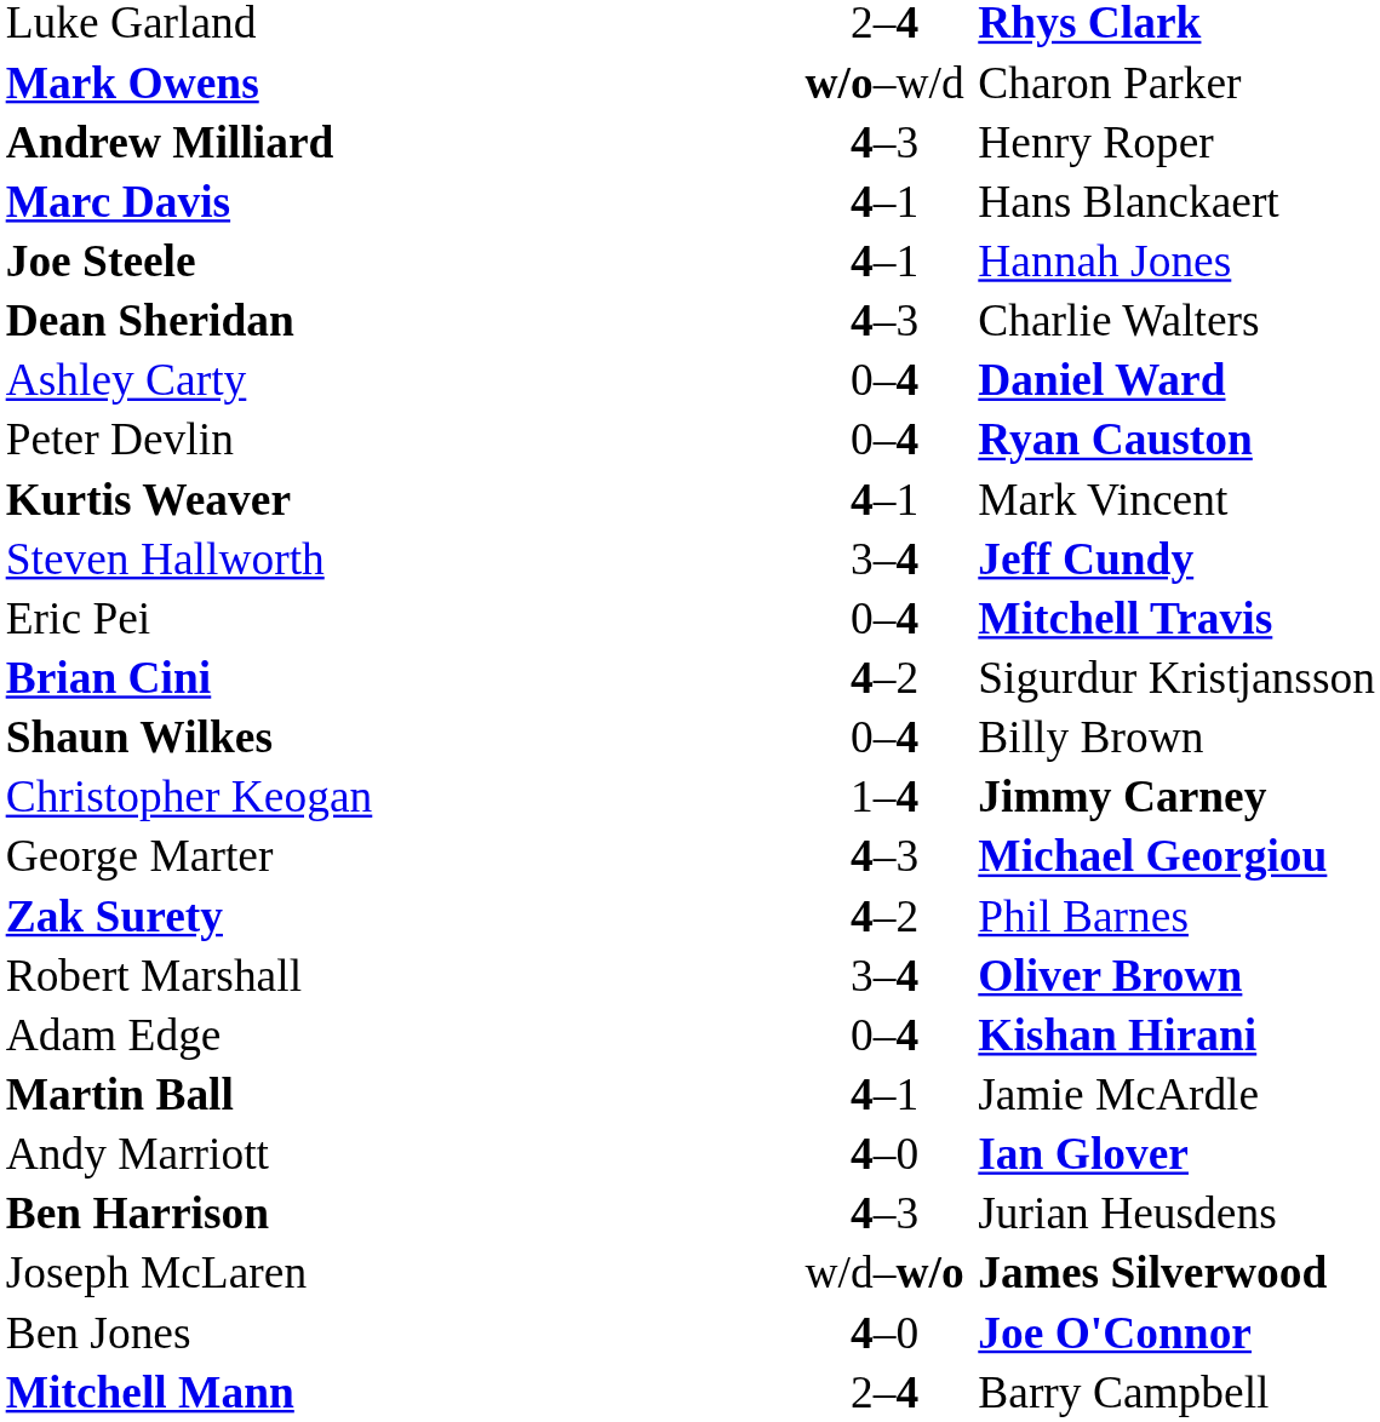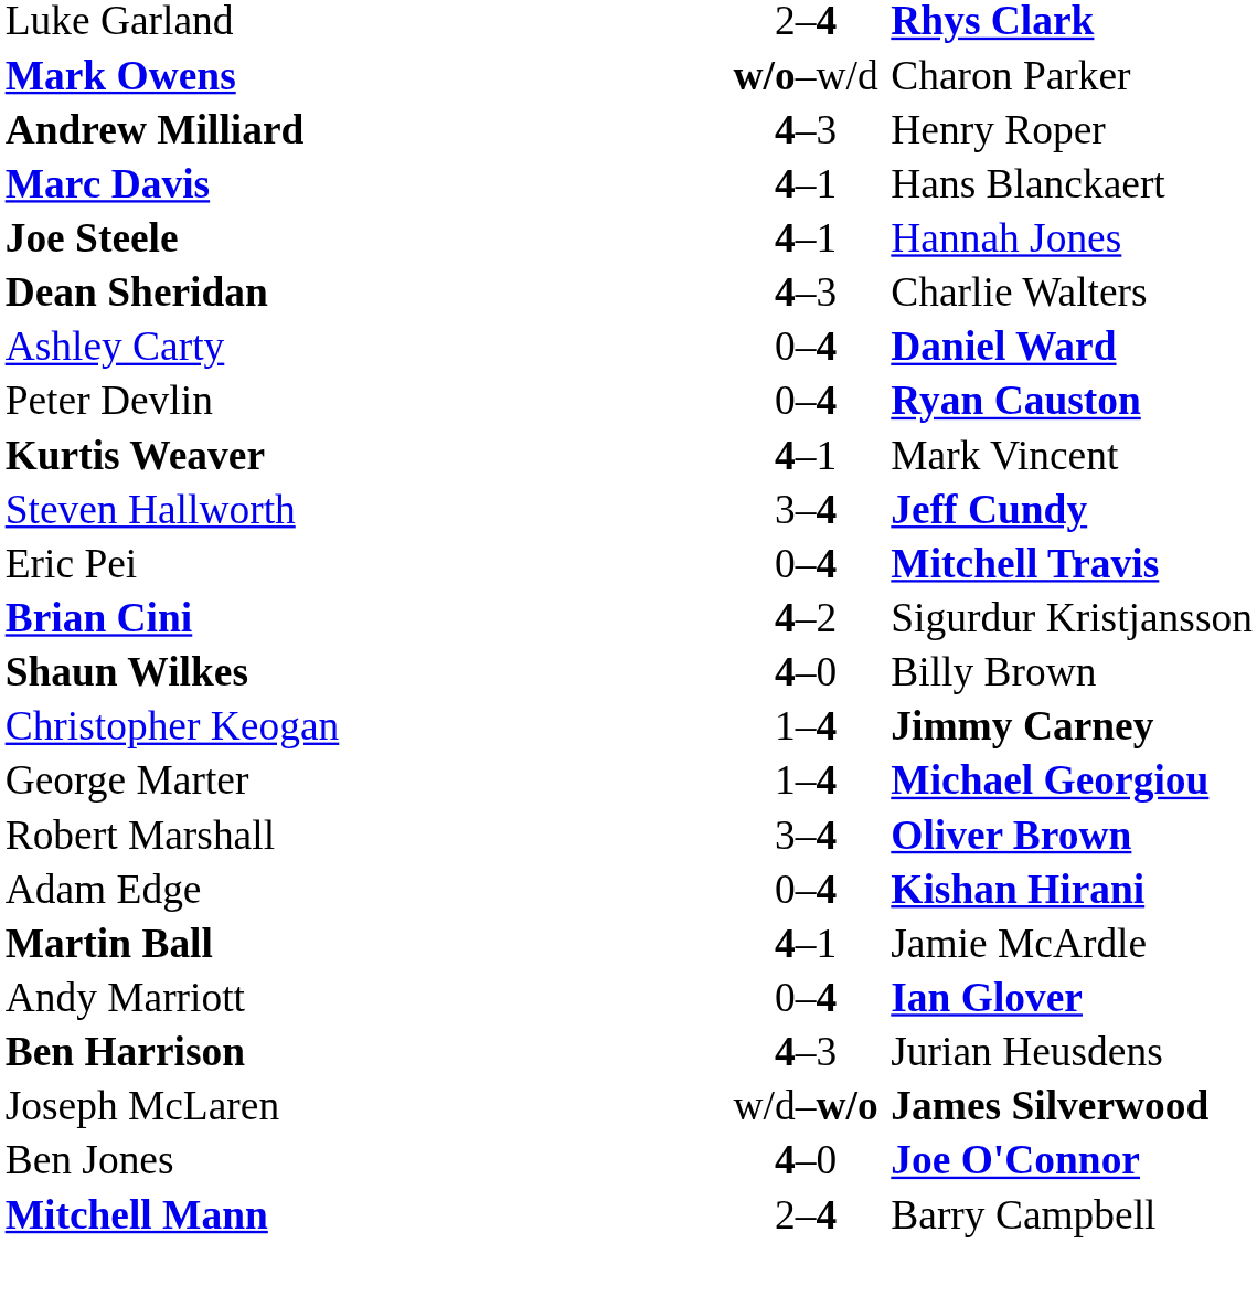Shaun Wilkes | column 2: 0–4 -> 4–0
George Marter | column 2: 4–3 -> 1–4
- row: Zak Surety | 4–2 | Phil Barnes
Andy Marriott | column 2: 4–0 -> 0–4
